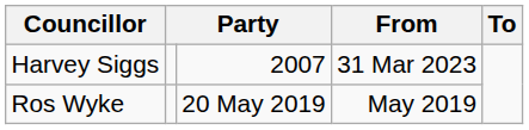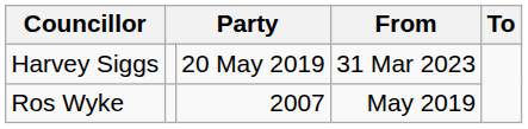Harvey Siggs | column 3: 2007 -> 20 May 2019
Ros Wyke | column 3: 20 May 2019 -> 2007
